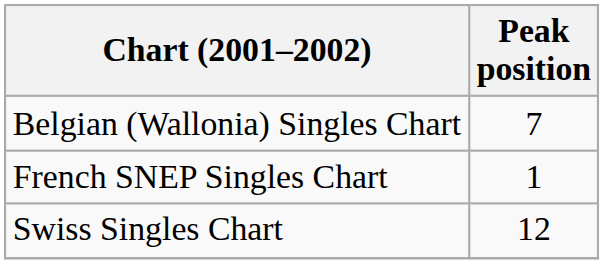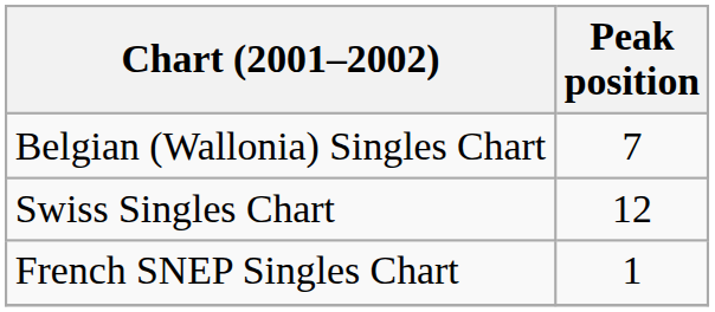rows swapped: French SNEP Singles Chart <-> Swiss Singles Chart
